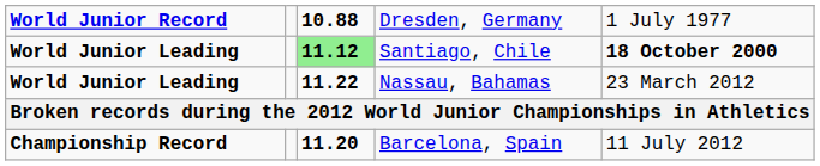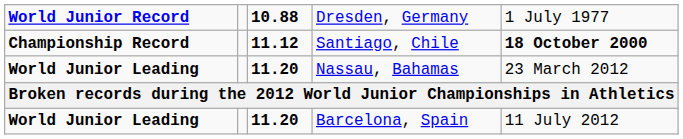Santiago, Chile | column 1: World Junior Leading -> Championship Record
Santiago, Chile | column 3: lightgreen background -> no background
Nassau, Bahamas | column 3: 11.22 -> 11.20
Barcelona, Spain | column 1: Championship Record -> World Junior Leading
